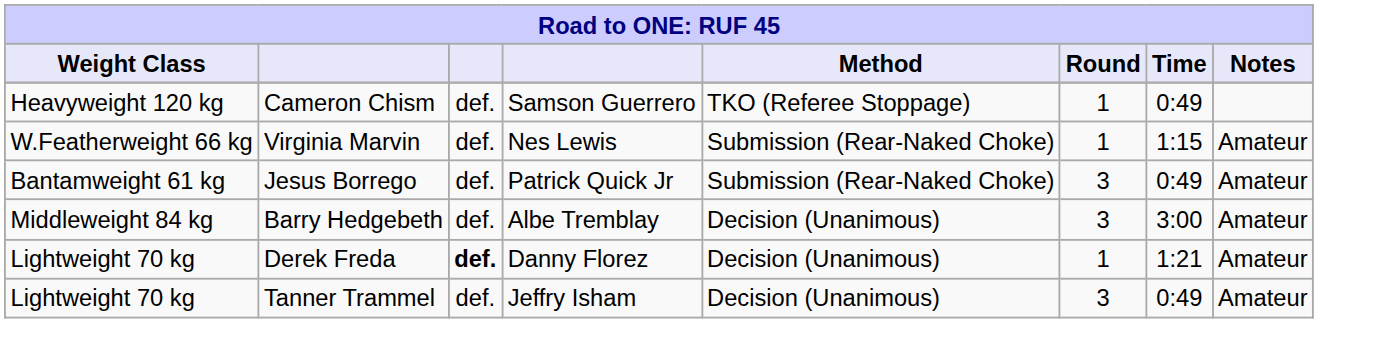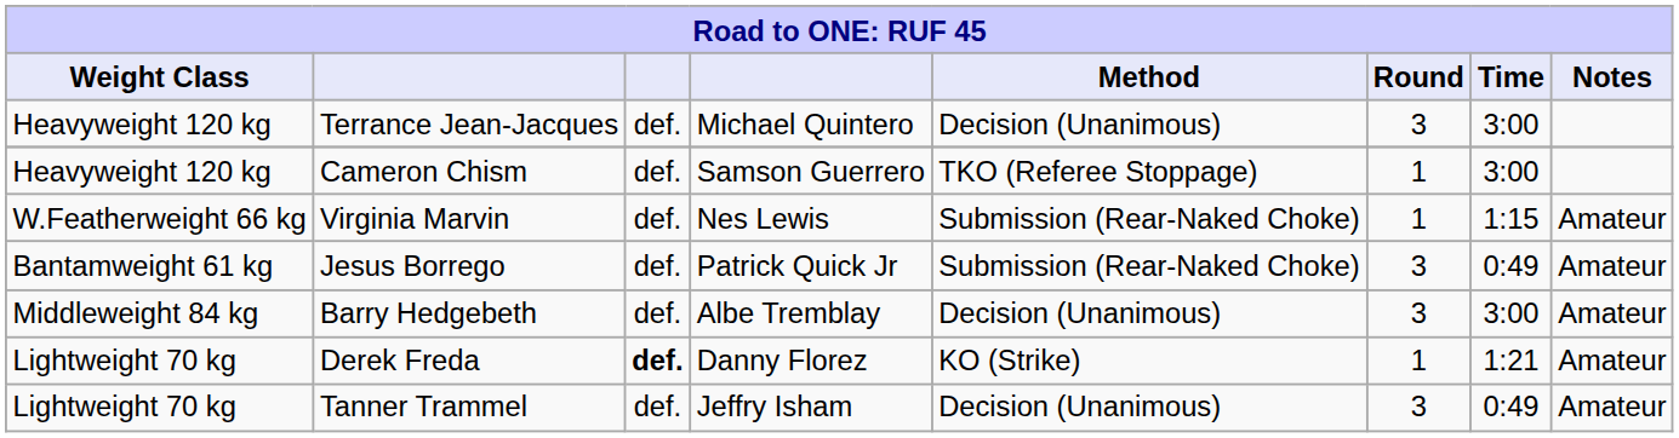+ row: Heavyweight 120 kg | Terrance Jean-Jacques | def. | Michael Quintero | Decision (Unanimous) | 3 | 3:00
Cameron Chism | Time: 0:49 -> 3:00
Derek Freda | Method: Decision (Unanimous) -> KO (Strike)
